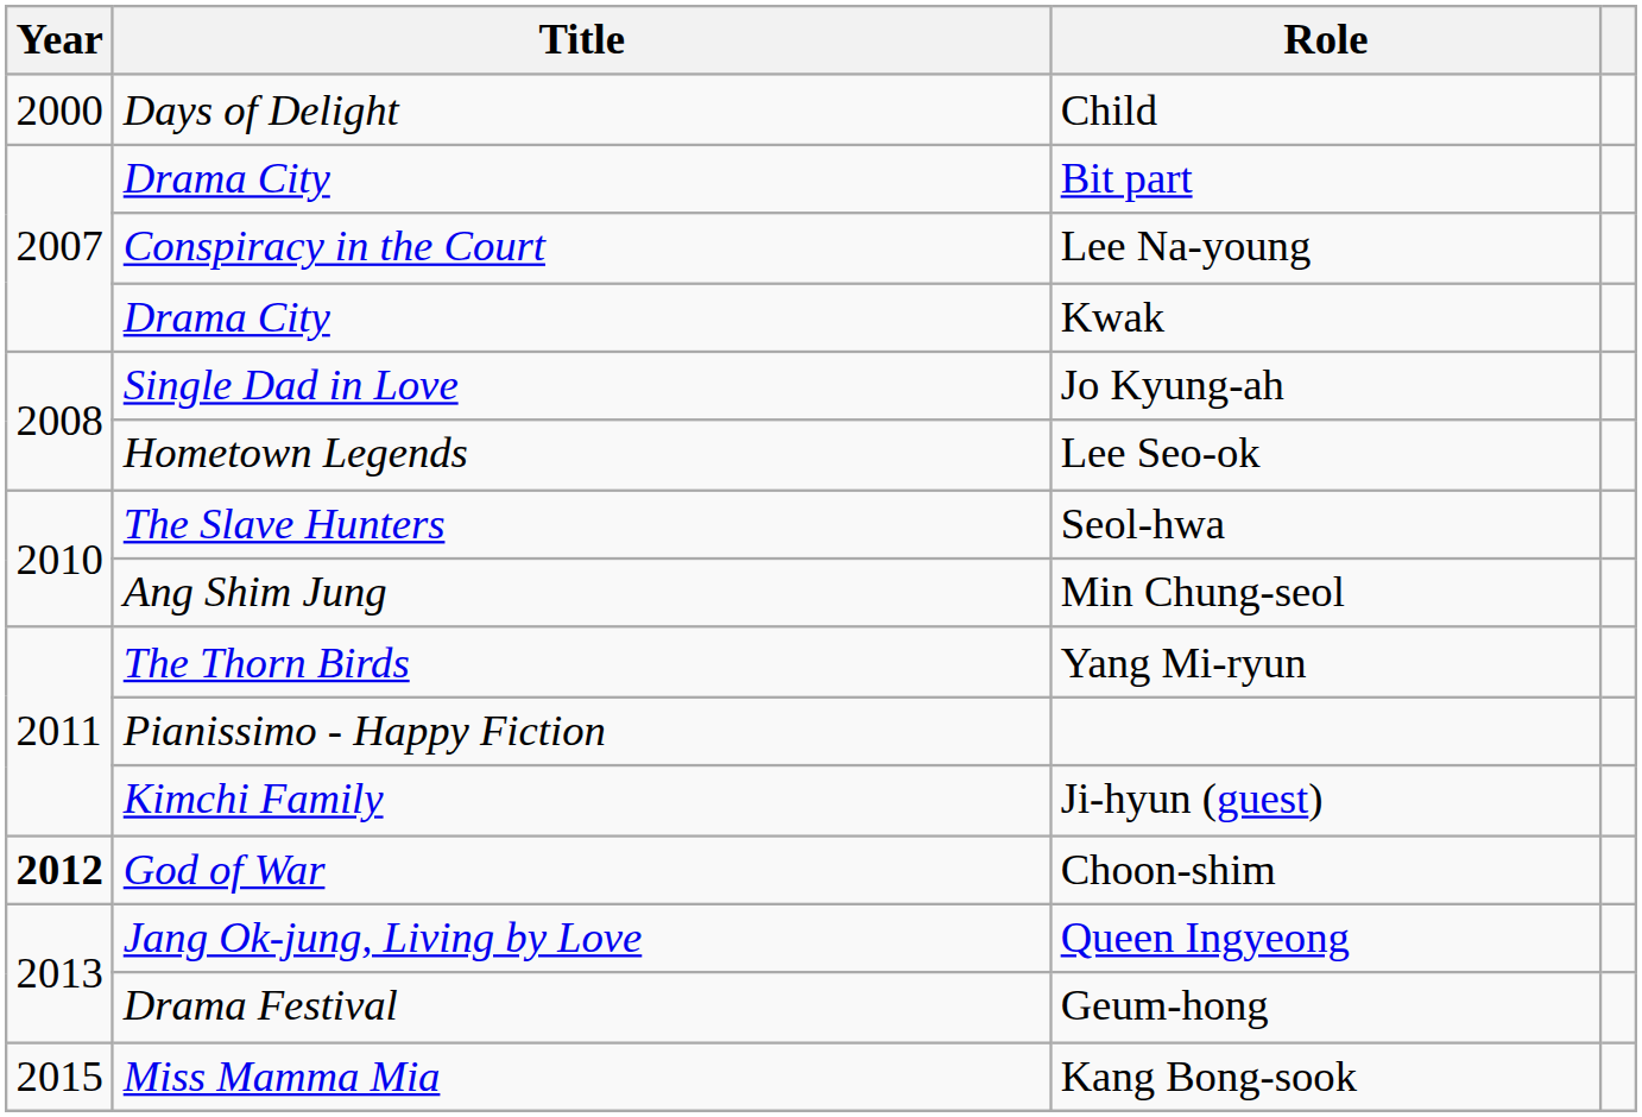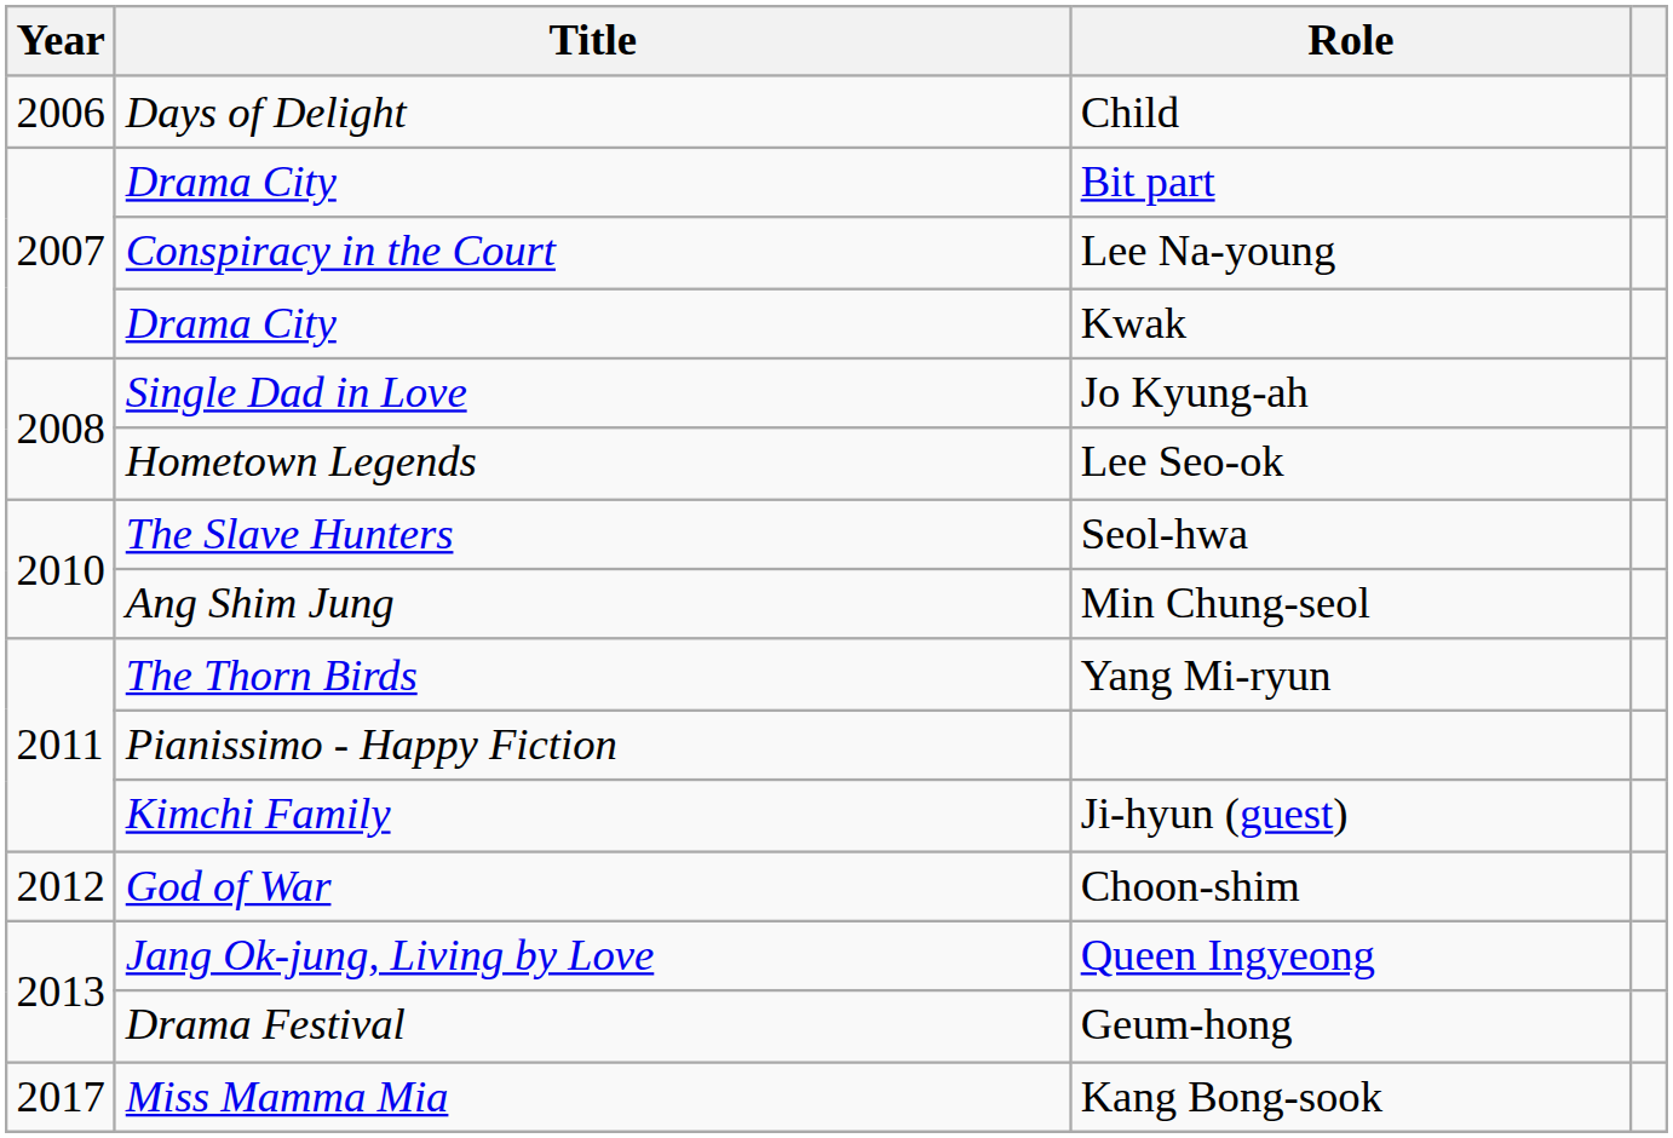Child | Year: 2000 -> 2006
Choon-shim | Year: bold -> normal
Kang Bong-sook | Year: 2015 -> 2017
